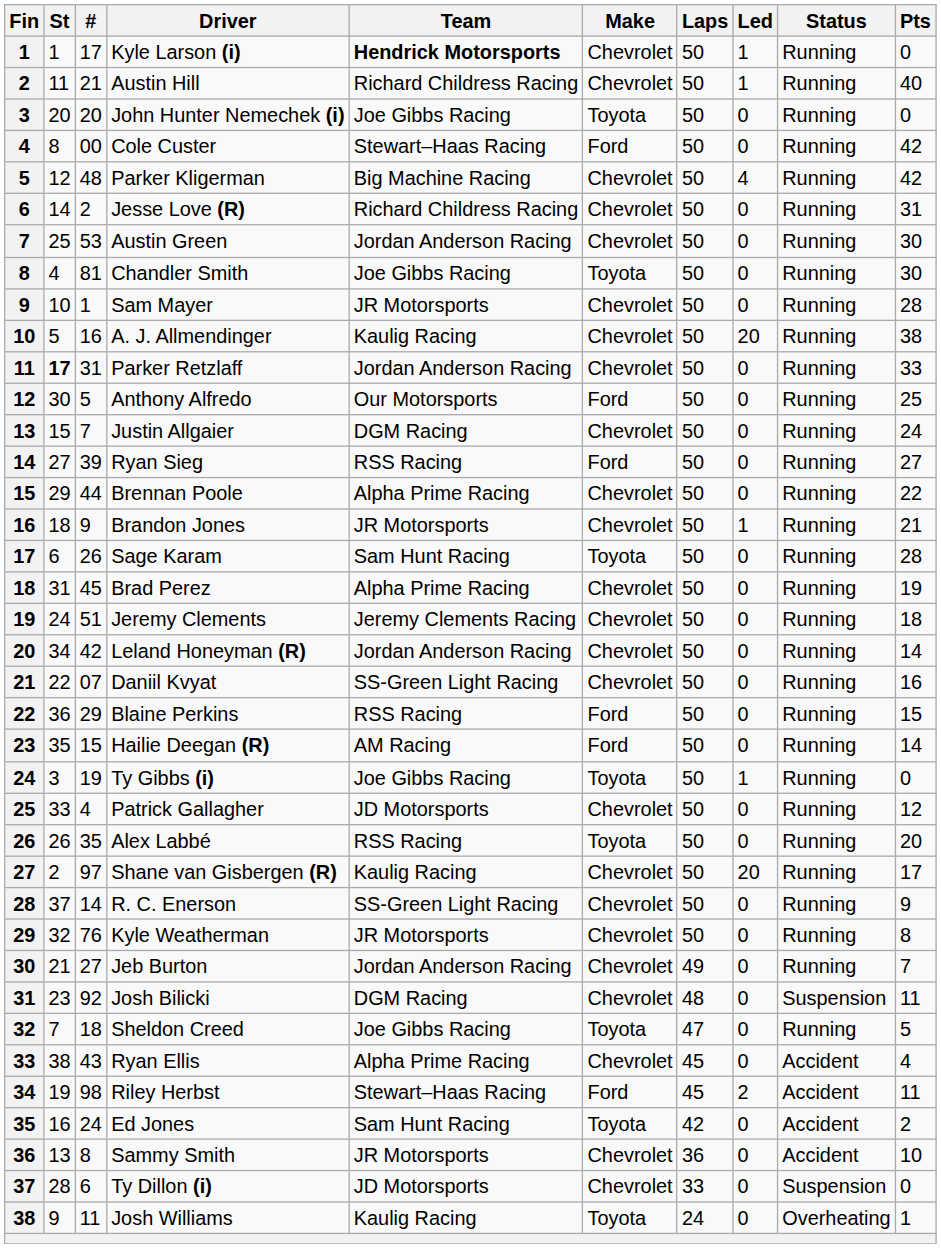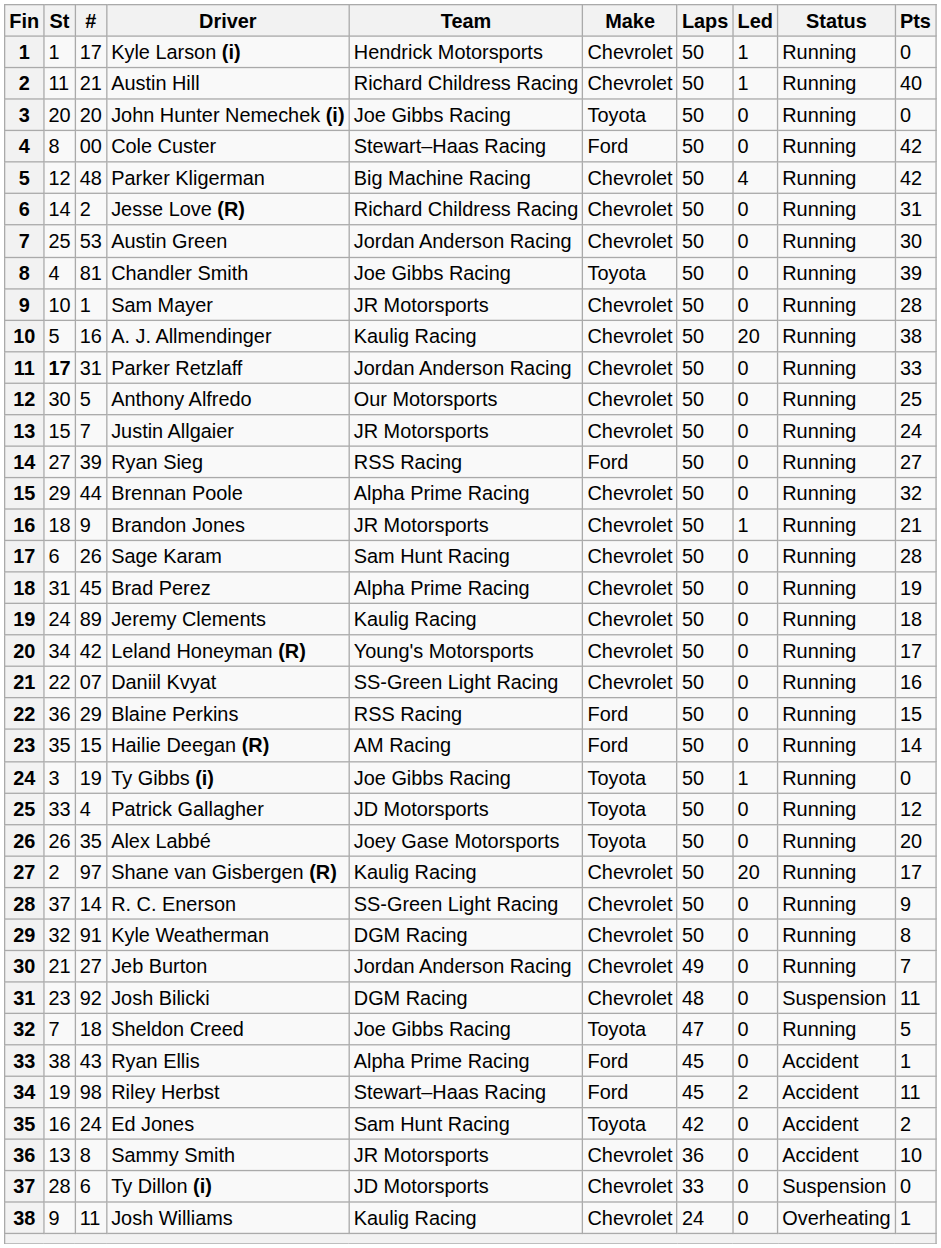Kyle Larson (i) | Team: bold -> normal
Chandler Smith | Pts: 30 -> 39
Anthony Alfredo | Make: Ford -> Chevrolet
Justin Allgaier | Team: DGM Racing -> JR Motorsports
Brennan Poole | Pts: 22 -> 32
Sage Karam | Make: Toyota -> Chevrolet
Jeremy Clements | #: 51 -> 89
Jeremy Clements | Team: Jeremy Clements Racing -> Kaulig Racing
Leland Honeyman (R) | Team: Jordan Anderson Racing -> Young's Motorsports
Leland Honeyman (R) | Pts: 14 -> 17
Patrick Gallagher | Make: Chevrolet -> Toyota
Alex Labbé | Team: RSS Racing -> Joey Gase Motorsports
Kyle Weatherman | #: 76 -> 91
Kyle Weatherman | Team: JR Motorsports -> DGM Racing
Ryan Ellis | Make: Chevrolet -> Ford
Ryan Ellis | Pts: 4 -> 1
Josh Williams | Make: Toyota -> Chevrolet
